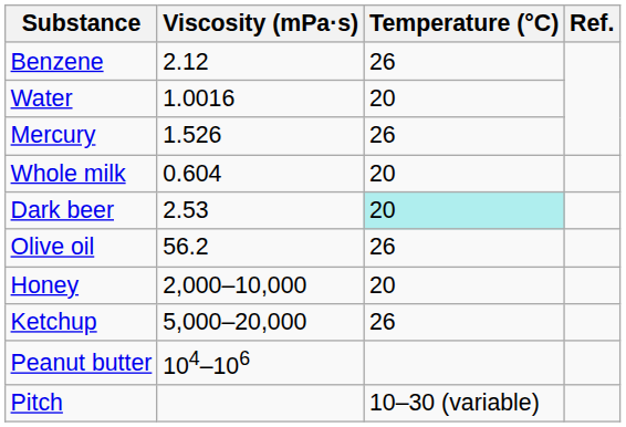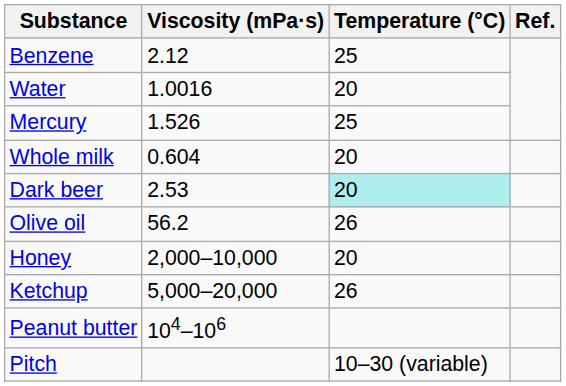Benzene | Temperature (°C): 26 -> 25
Mercury | Temperature (°C): 26 -> 25
